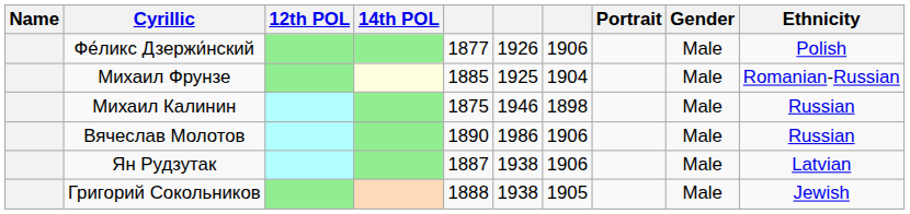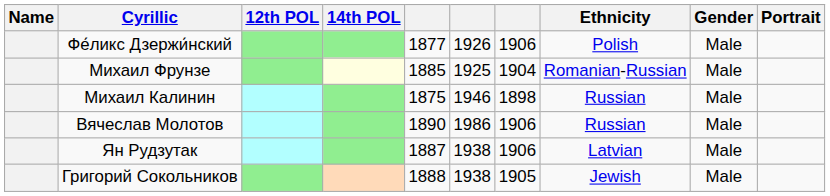columns swapped: Ethnicity <-> Portrait
